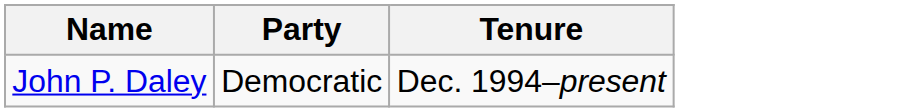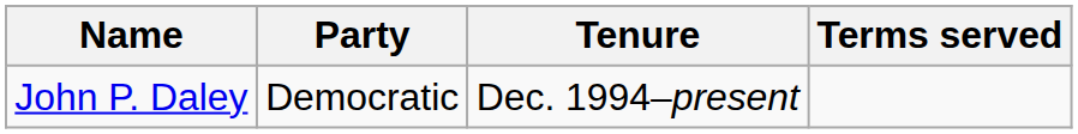+ column: Terms served
